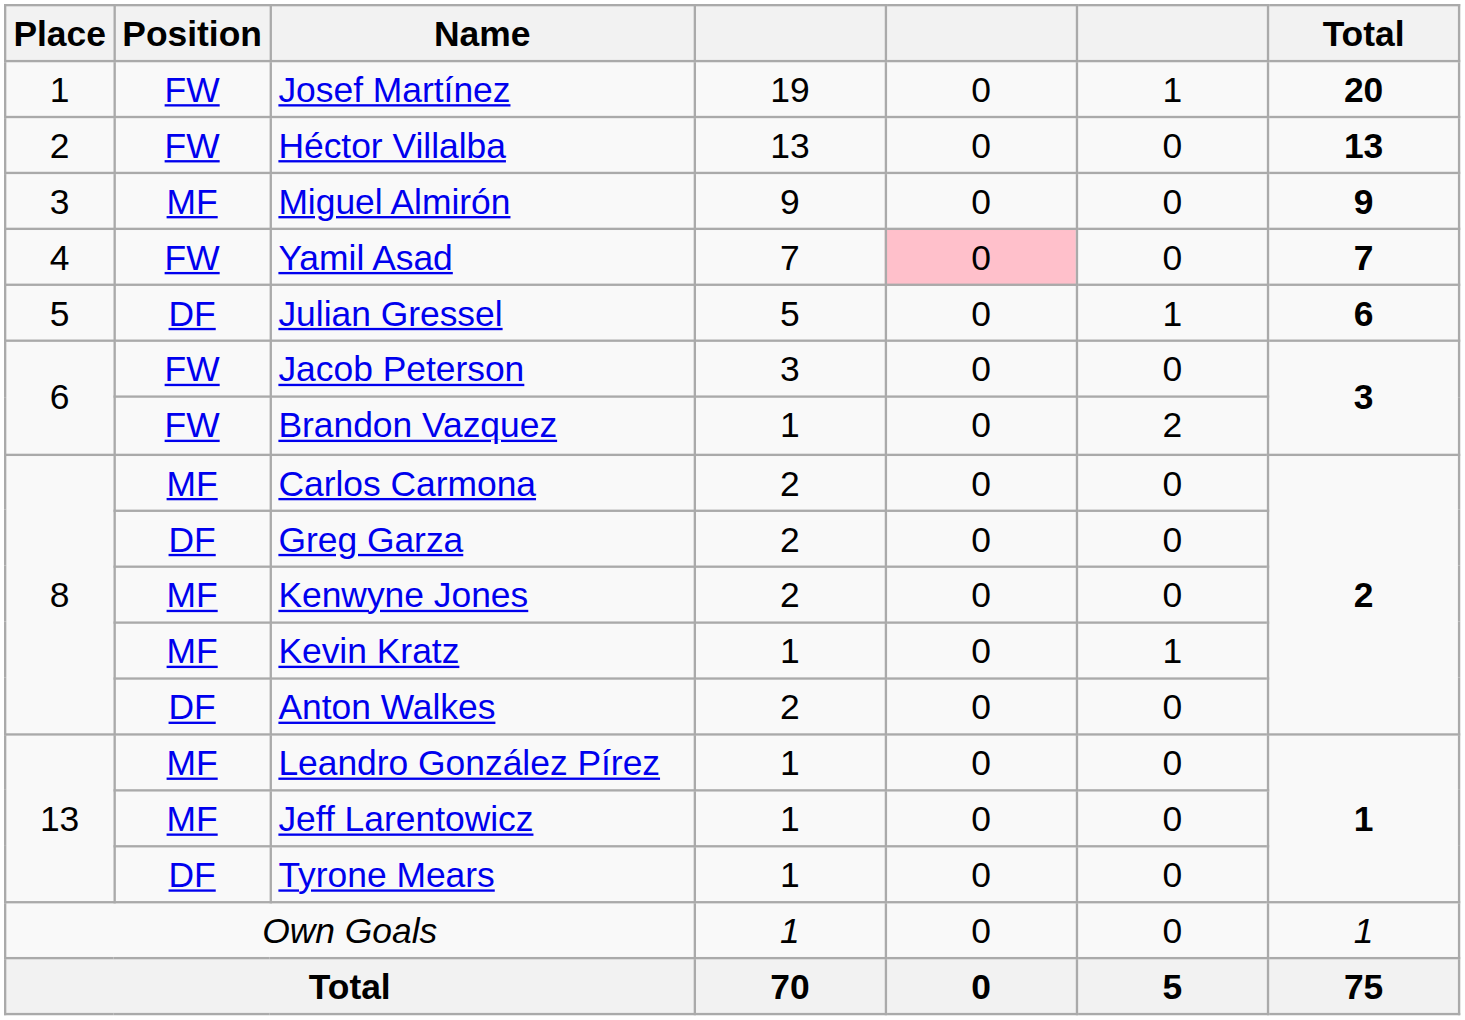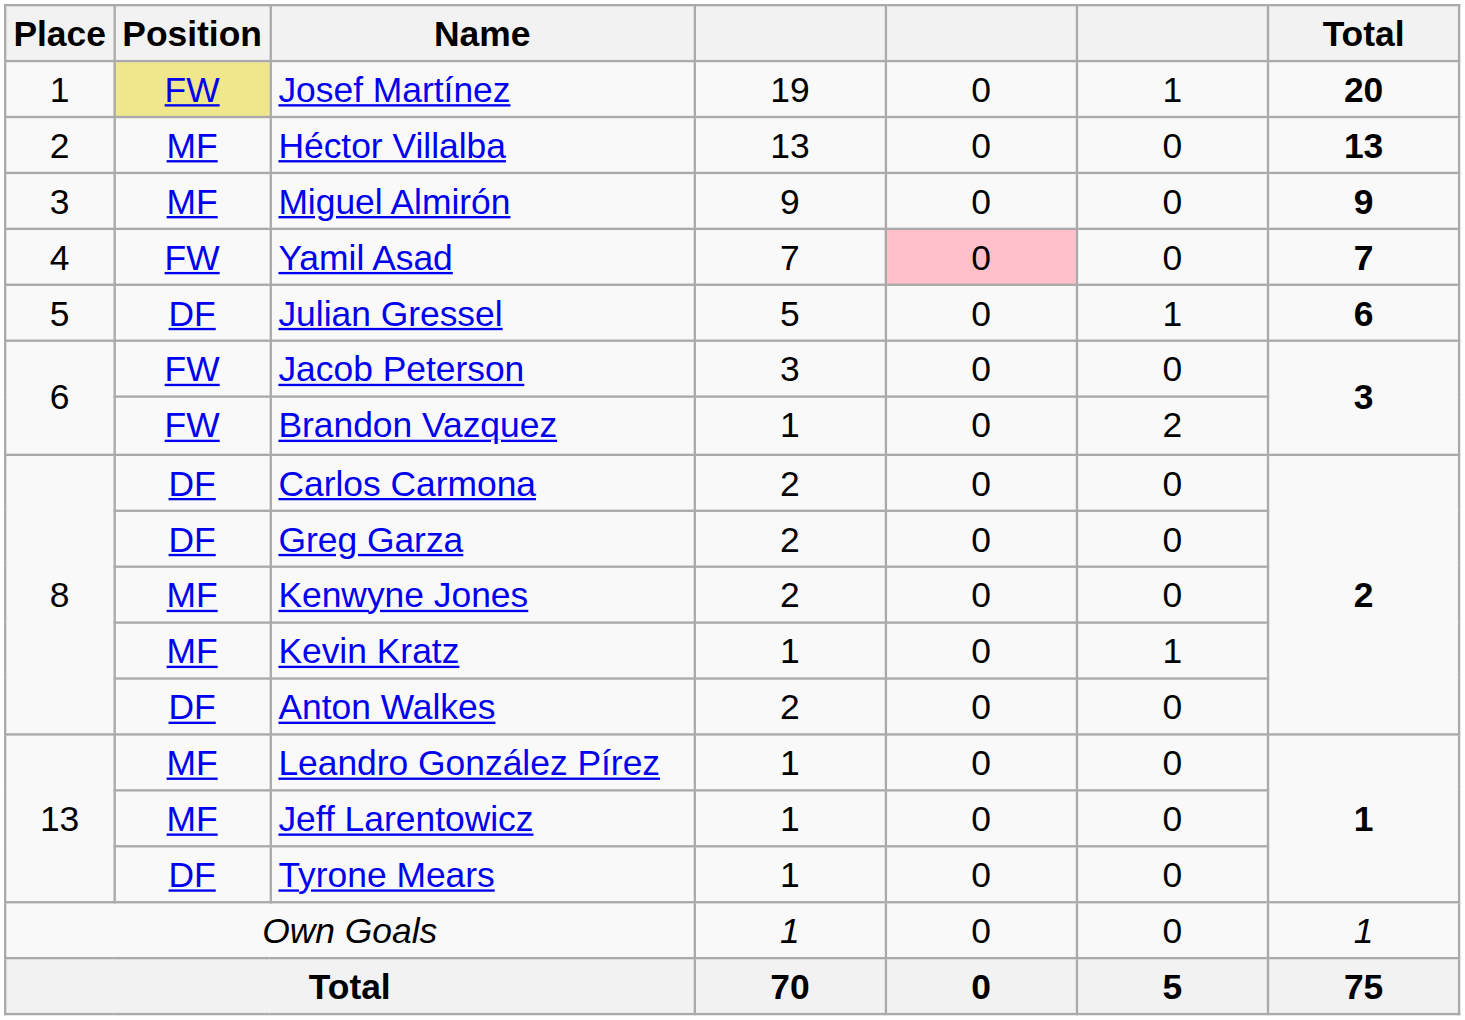Josef Martínez | Position: no background -> khaki background
Héctor Villalba | Position: FW -> MF
Carlos Carmona | Position: MF -> DF
